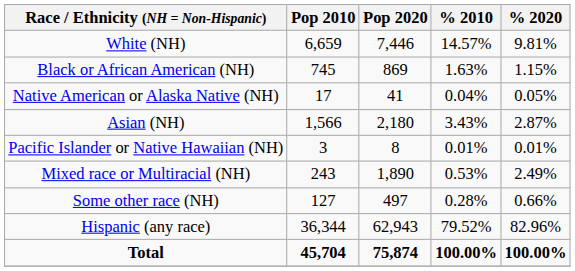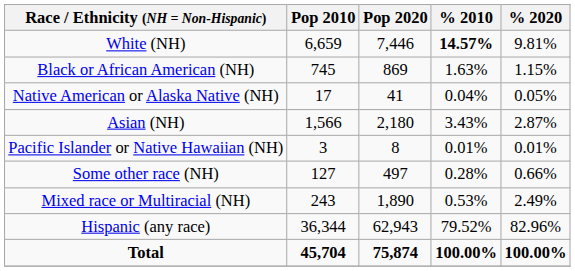White (NH) | % 2010: normal -> bold
rows swapped: Some other race (NH) <-> Mixed race or Multiracial (NH)
